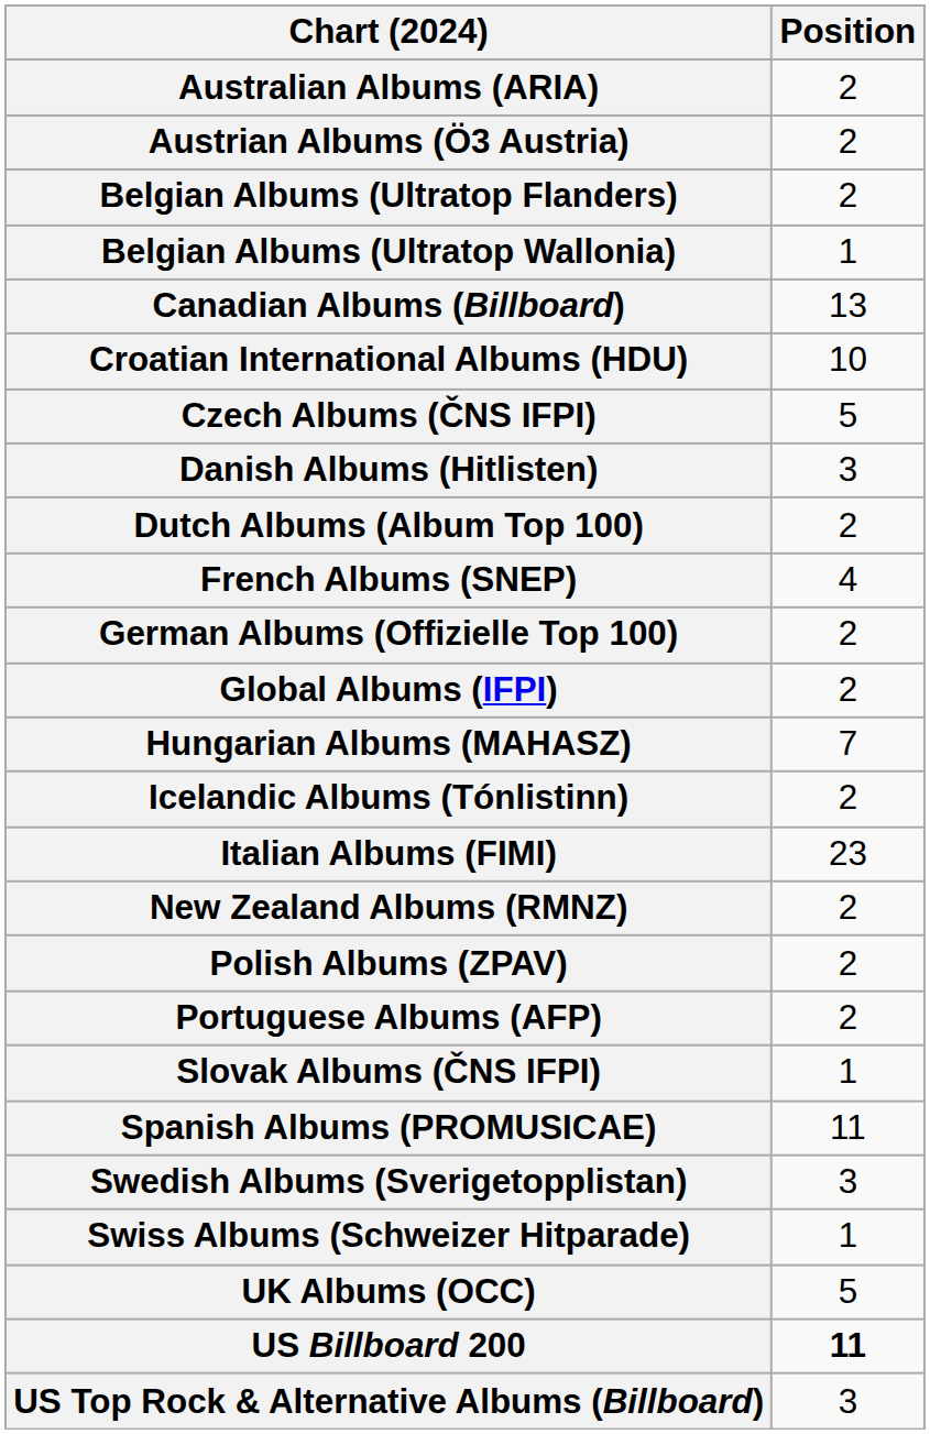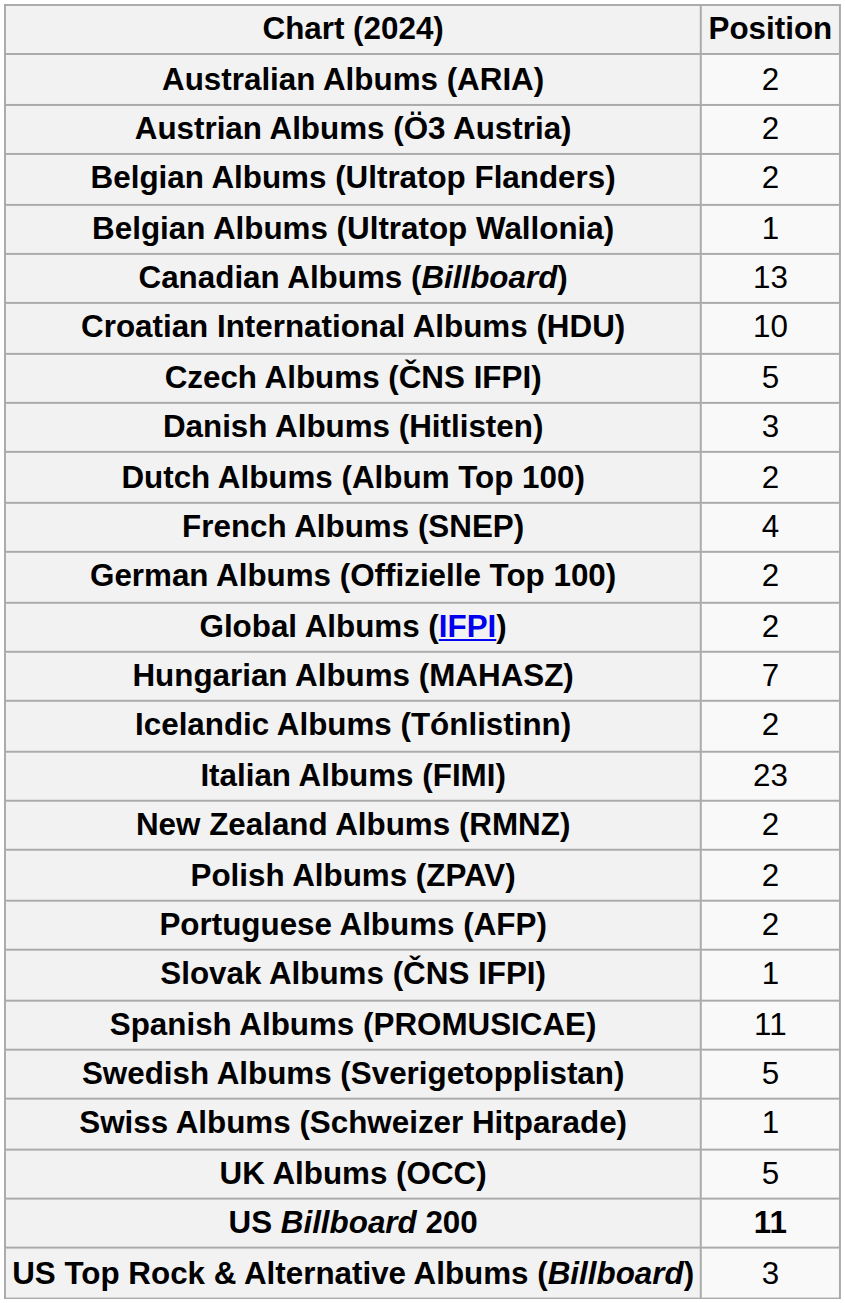Swedish Albums (Sverigetopplistan) | Position: 3 -> 5
